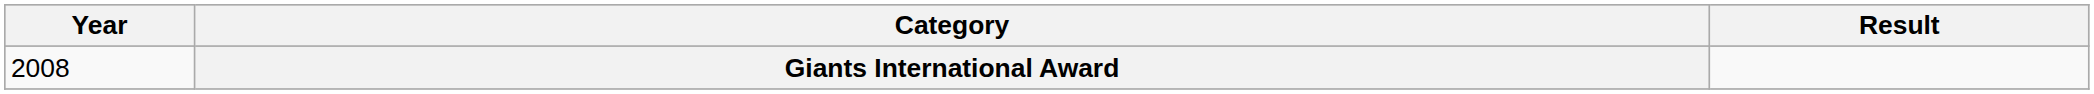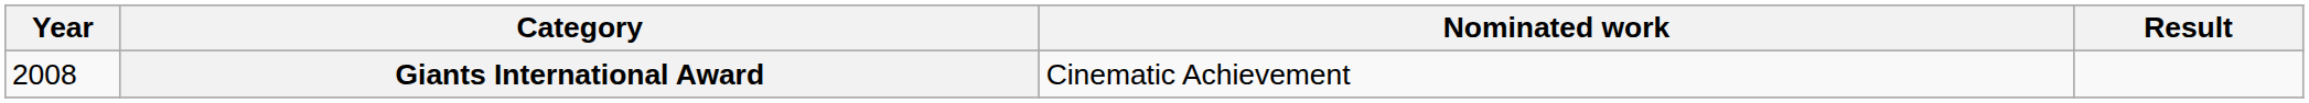+ column: Nominated work | Cinematic Achievement
